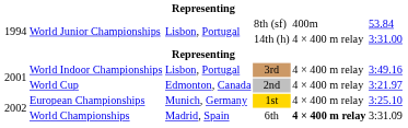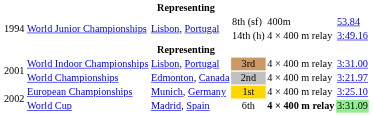14th (h) | column 6: 3:31.00 -> 3:49.16
3rd | column 6: 3:49.16 -> 3:31.00
2nd | column 2: World Cup -> World Championships
6th | column 2: World Championships -> World Cup
6th | column 6: no background -> lightgreen background
